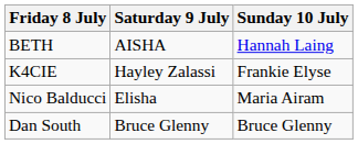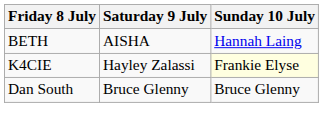K4CIE | Sunday 10 July: no background -> lightyellow background
- row: Nico Balducci | Elisha | Maria Airam
